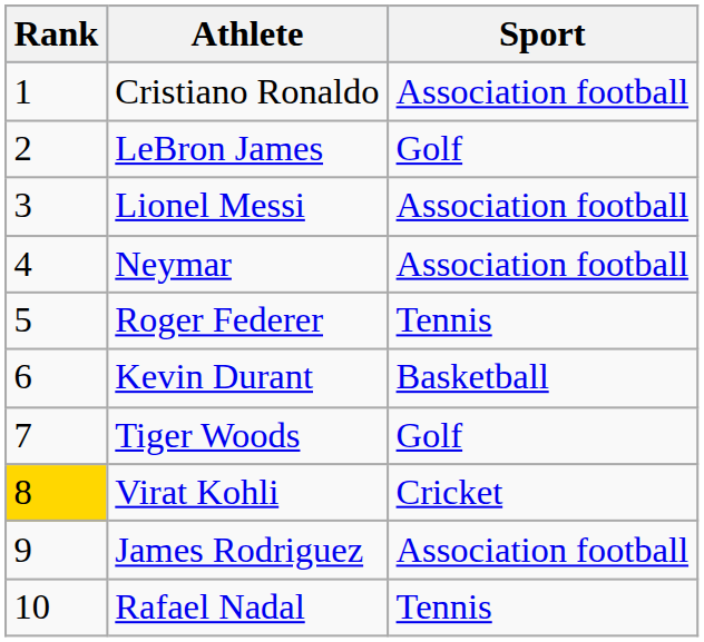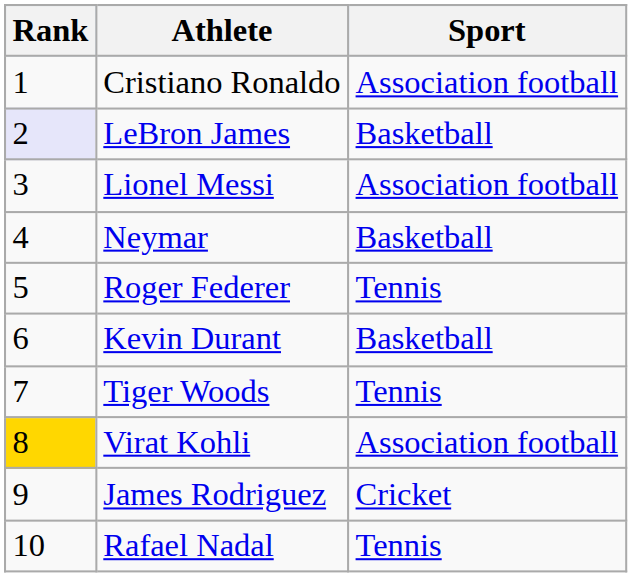LeBron James | Rank: no background -> lavender background
LeBron James | Sport: Golf -> Basketball
Neymar | Sport: Association football -> Basketball
Tiger Woods | Sport: Golf -> Tennis
Virat Kohli | Sport: Cricket -> Association football
James Rodriguez | Sport: Association football -> Cricket
